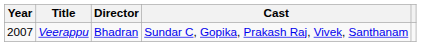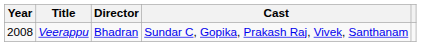Veerappu | Year: 2007 -> 2008
